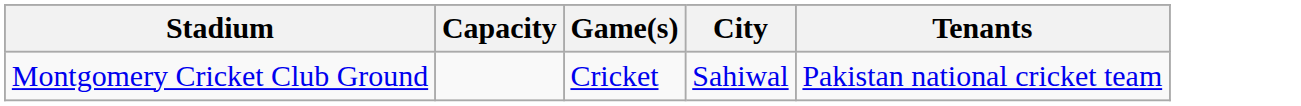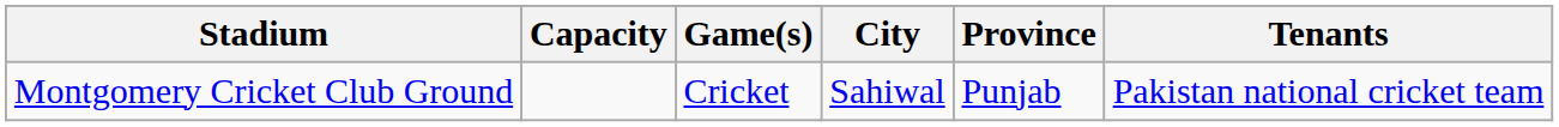+ column: Province | Punjab
